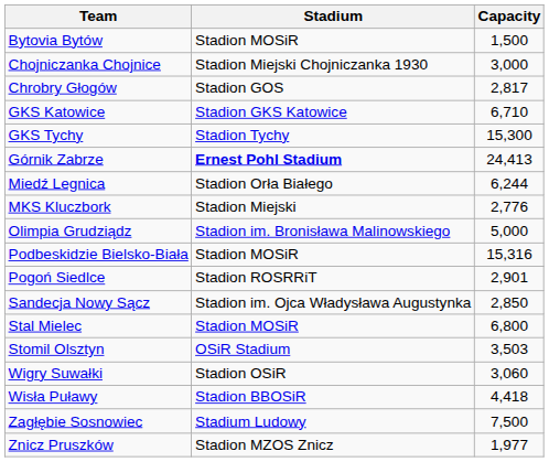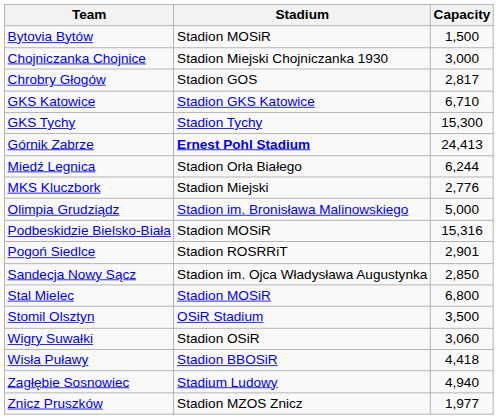Stomil Olsztyn | Capacity: 3,503 -> 3,500
Zagłębie Sosnowiec | Capacity: 7,500 -> 4,940
